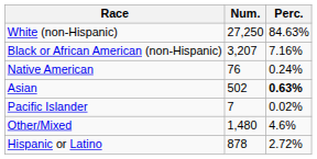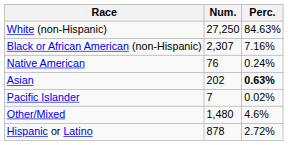Black or African American (non-Hispanic) | Num.: 3,207 -> 2,307
Asian | Num.: 502 -> 202
